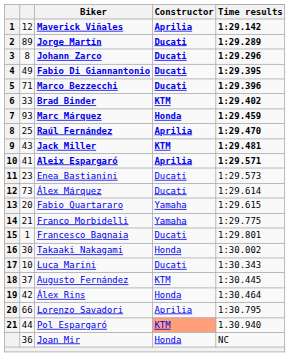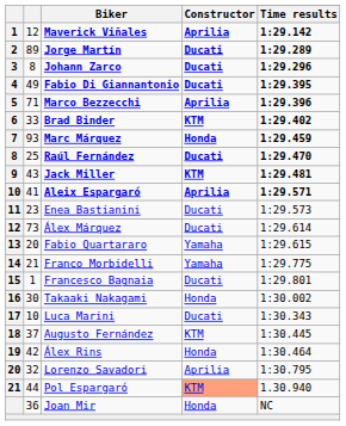Marco Bezzecchi | Constructor: Ducati -> Aprilia
Raúl Fernández | Constructor: Aprilia -> Ducati
Lorenzo Savadori | column 2: 66 -> 32
